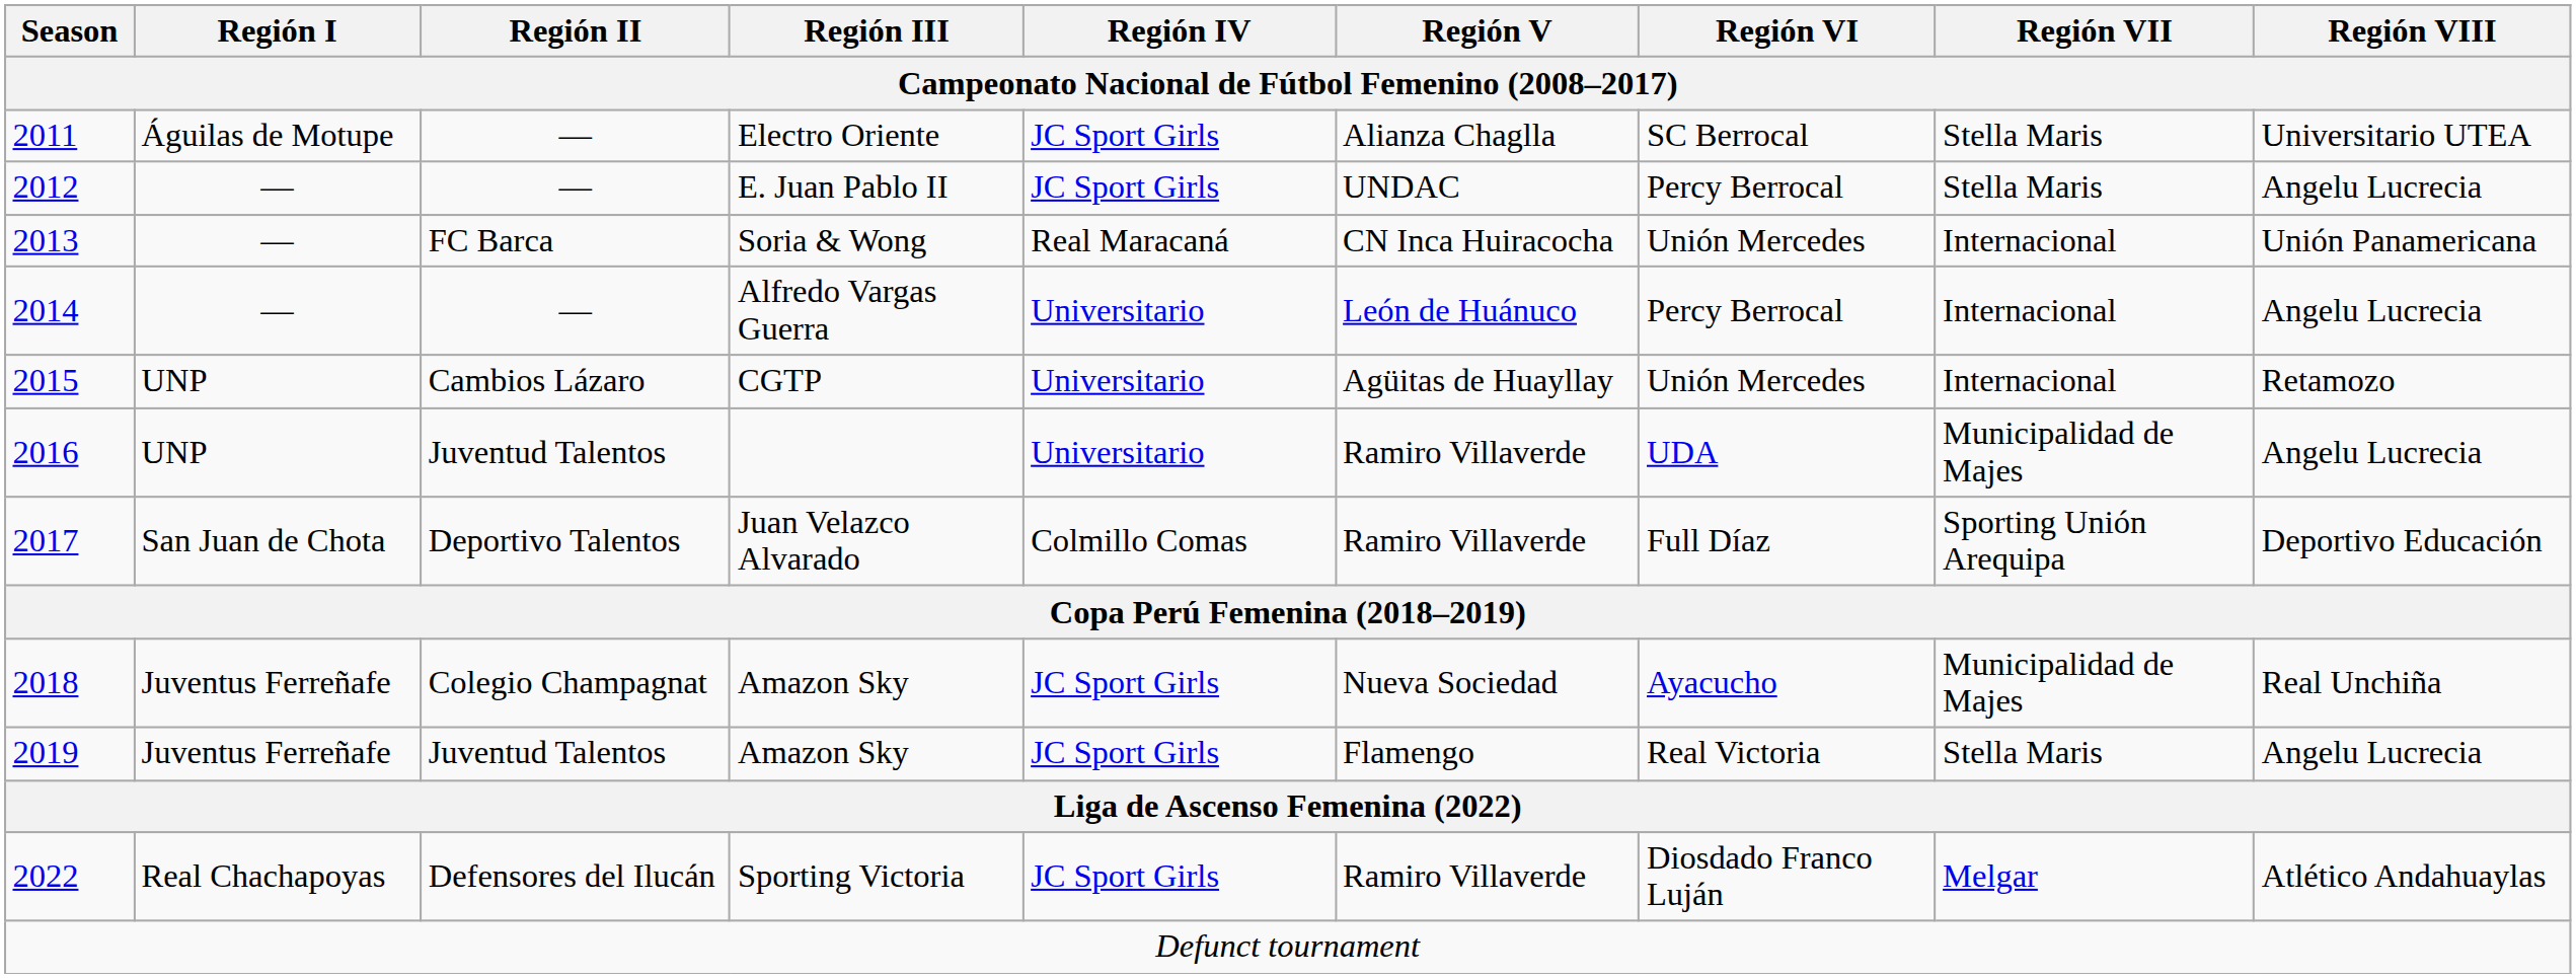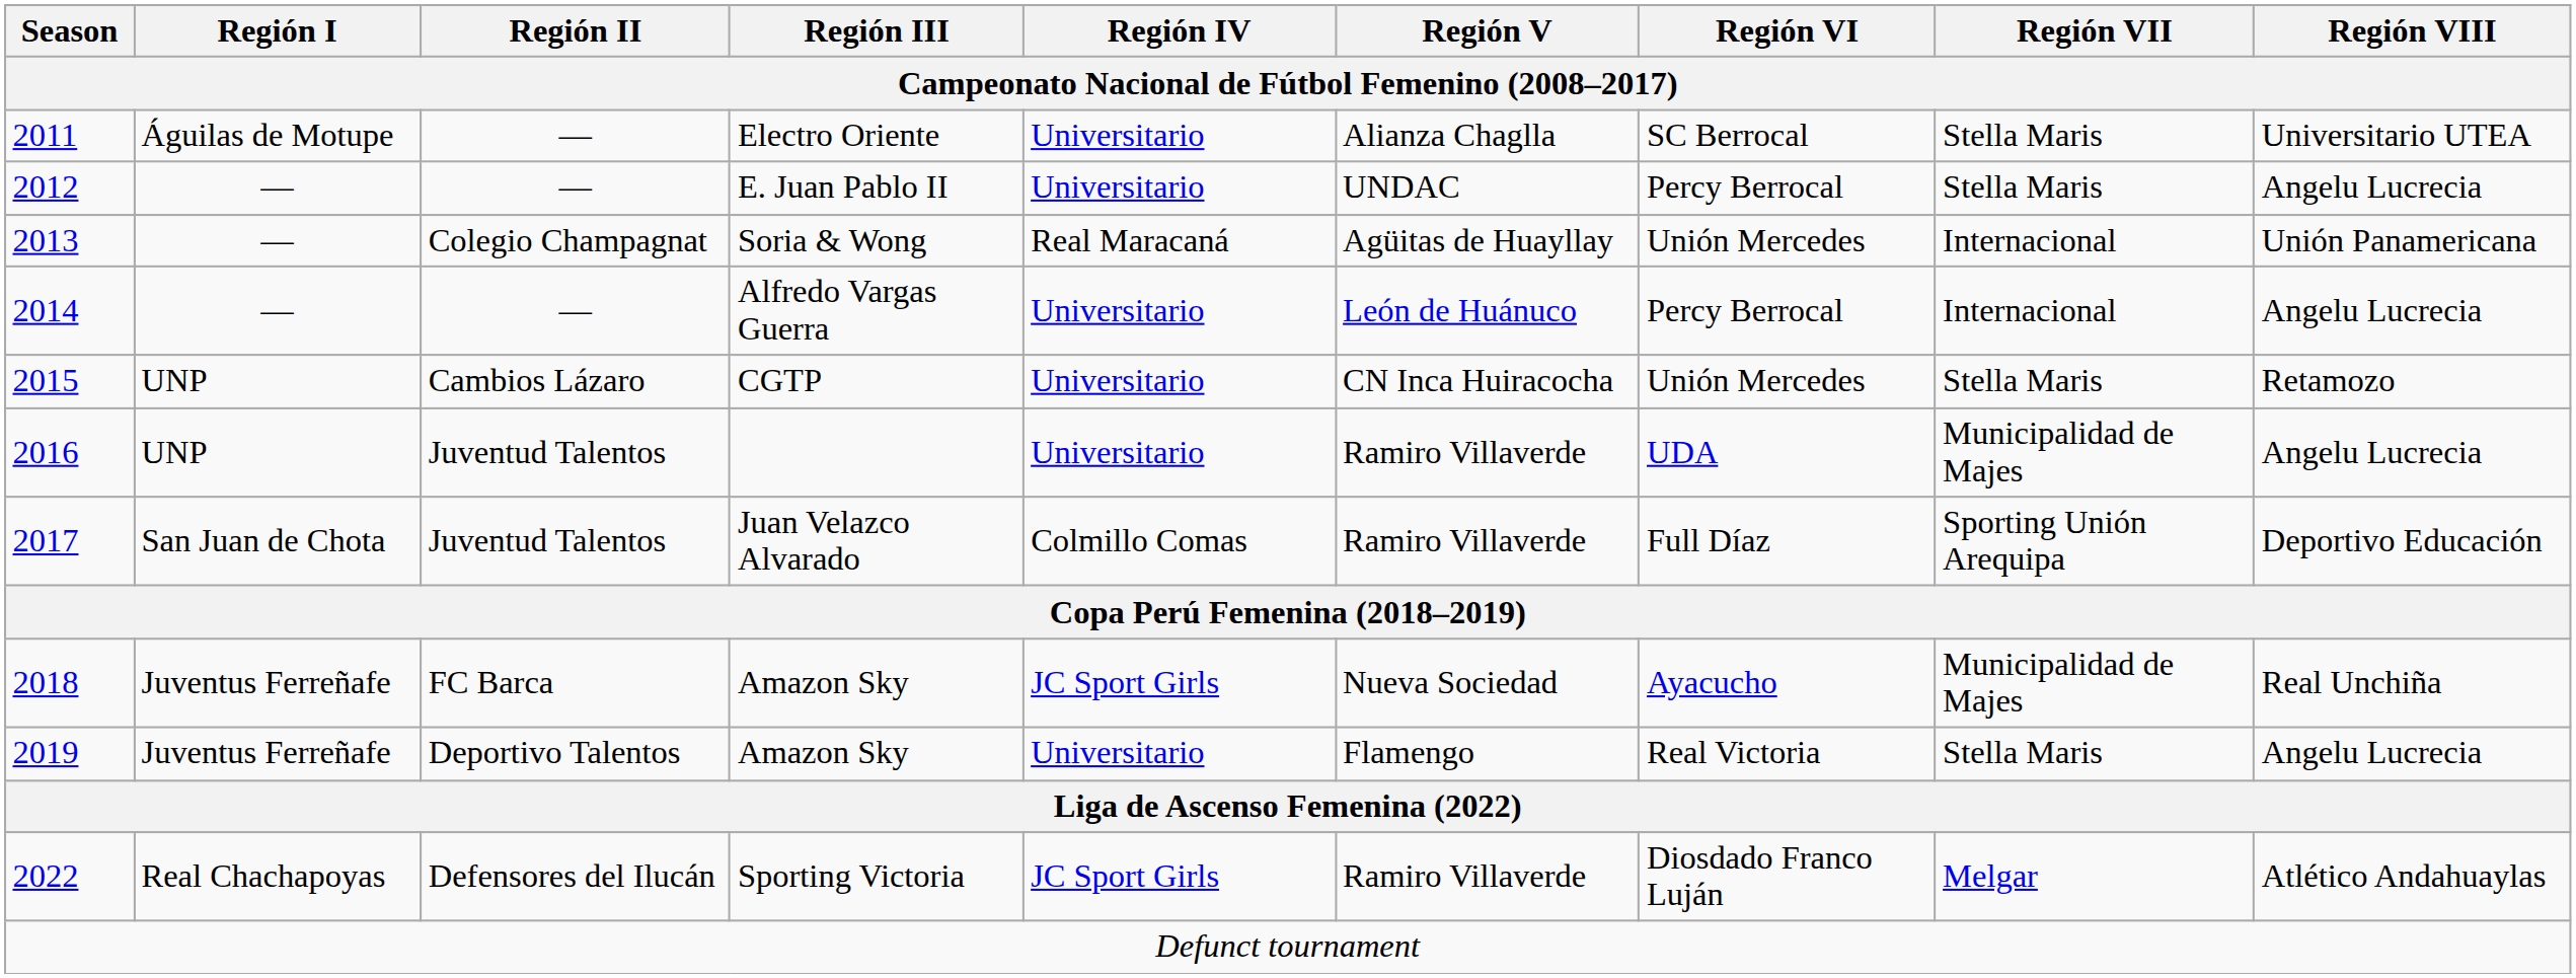Electro Oriente | Región IV: JC Sport Girls -> Universitario
E. Juan Pablo II | Región IV: JC Sport Girls -> Universitario
Soria & Wong | Región II: FC Barca -> Colegio Champagnat
Soria & Wong | Región V: CN Inca Huiracocha -> Agüitas de Huayllay
CGTP | Región V: Agüitas de Huayllay -> CN Inca Huiracocha
CGTP | Región VII: Internacional -> Stella Maris
Juan Velazco Alvarado | Región II: Deportivo Talentos -> Juventud Talentos
2018 / Amazon Sky | Región II: Colegio Champagnat -> FC Barca
2019 / Amazon Sky | Región II: Juventud Talentos -> Deportivo Talentos
2019 / Amazon Sky | Región IV: JC Sport Girls -> Universitario
